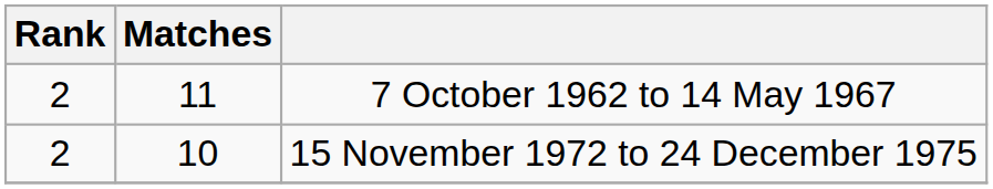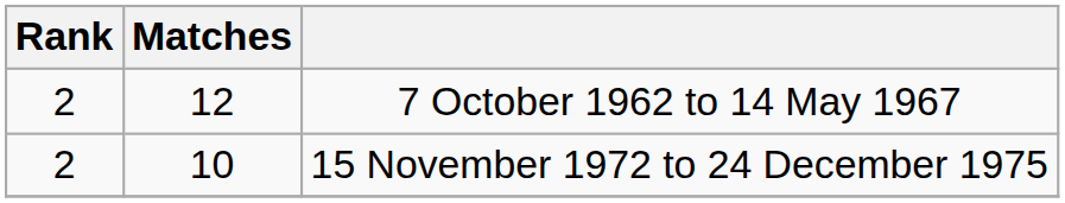7 October 1962 to 14 May 1967 | Matches: 11 -> 12
